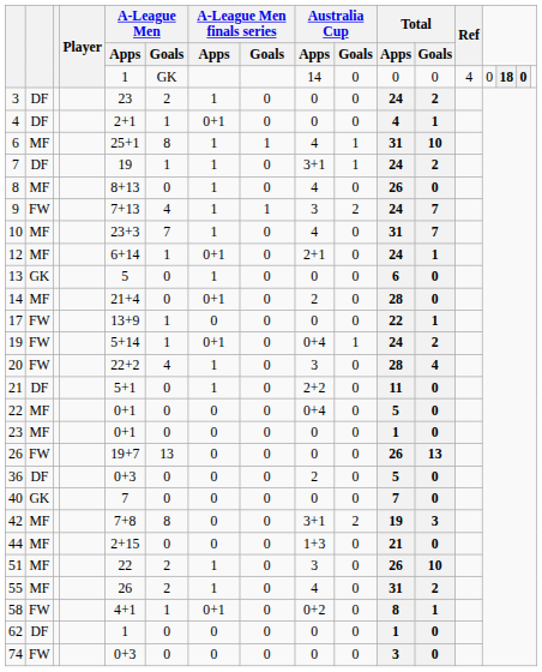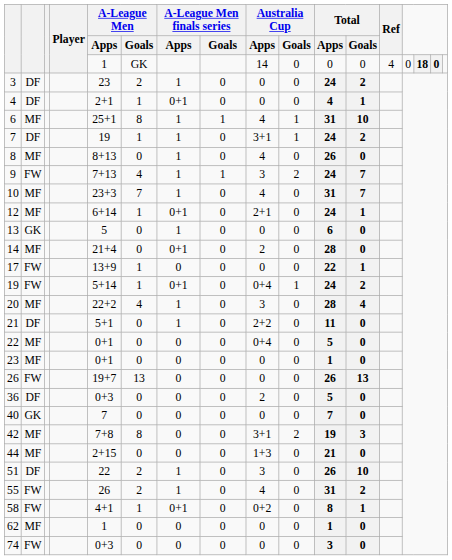20 | column 2: FW -> MF
51 | column 2: MF -> DF
55 | column 2: MF -> FW
62 | column 2: DF -> MF
